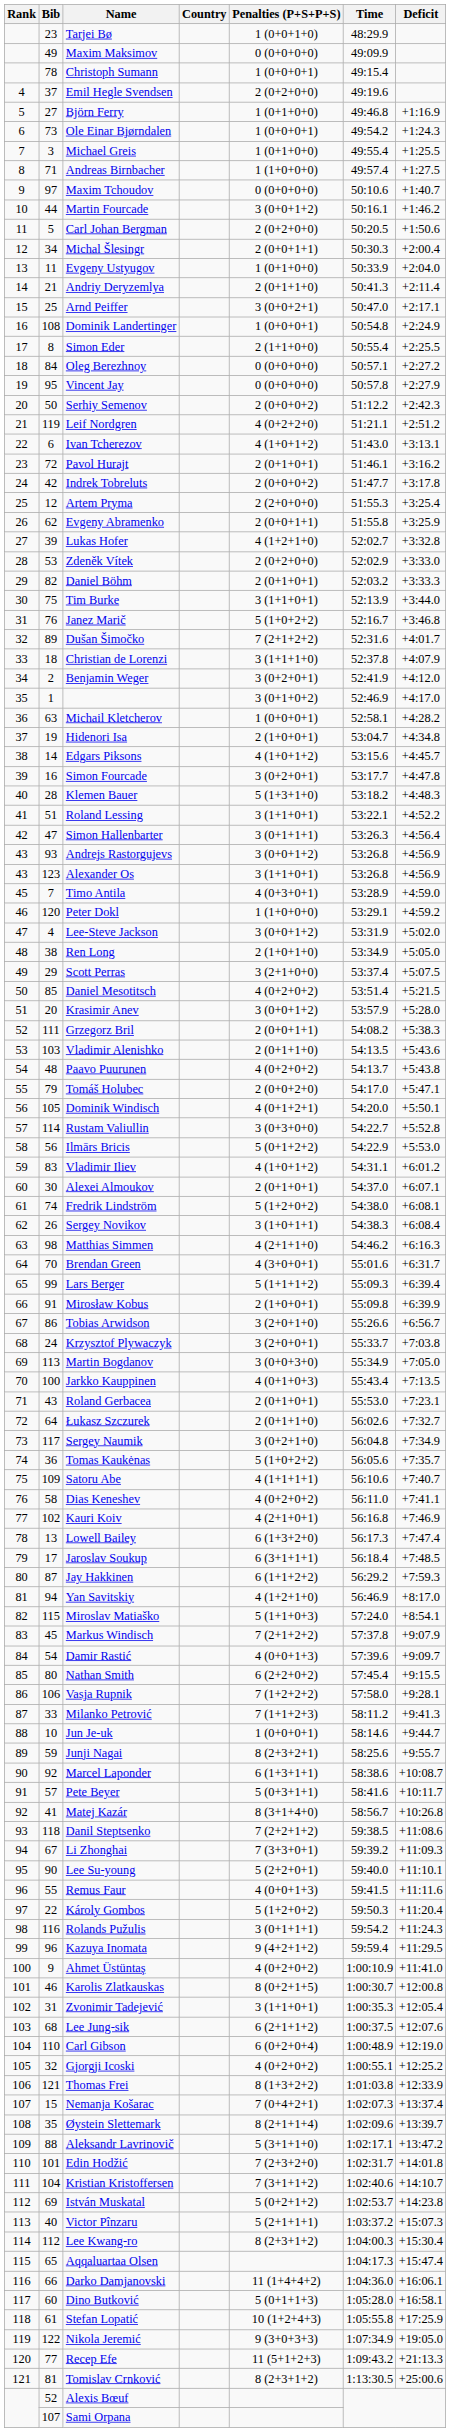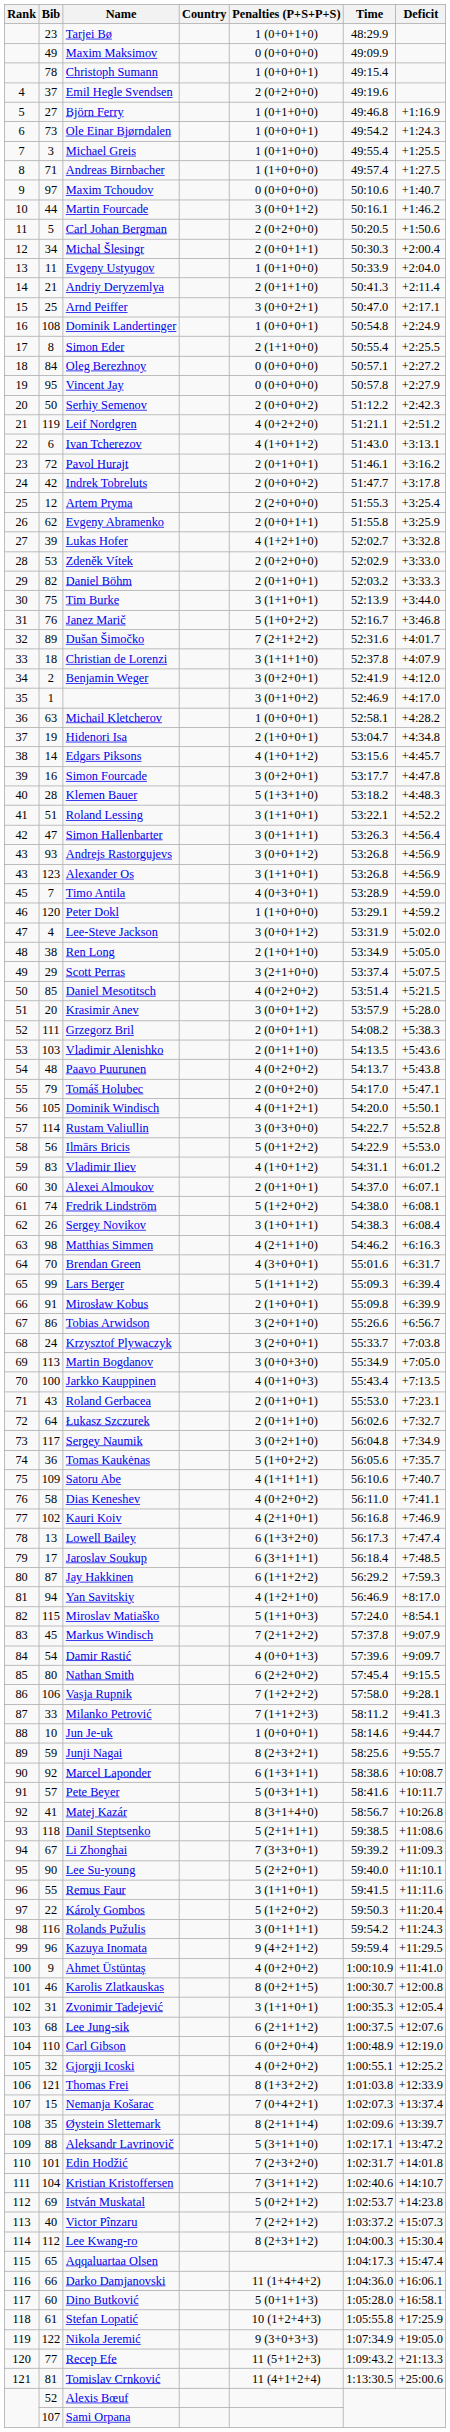Danil Steptsenko | Penalties (P+S+P+S): 7 (2+2+1+2) -> 5 (2+1+1+1)
Remus Faur | Penalties (P+S+P+S): 4 (0+0+1+3) -> 3 (1+1+0+1)
Victor Pînzaru | Penalties (P+S+P+S): 5 (2+1+1+1) -> 7 (2+2+1+2)
Tomislav Crnković | Penalties (P+S+P+S): 8 (2+3+1+2) -> 11 (4+1+2+4)
